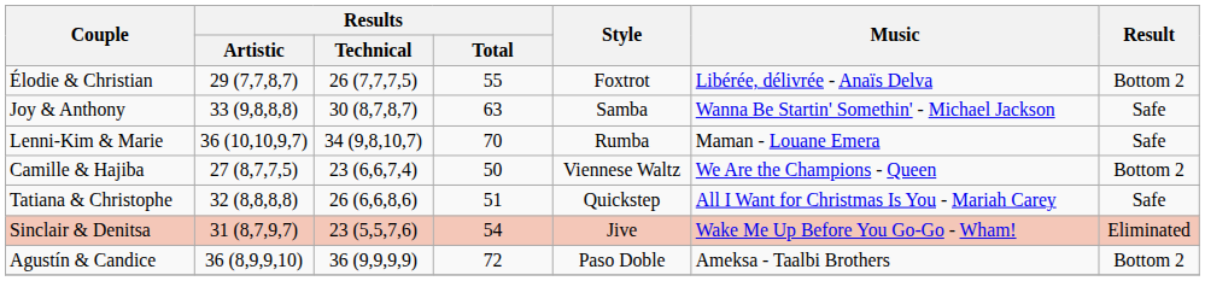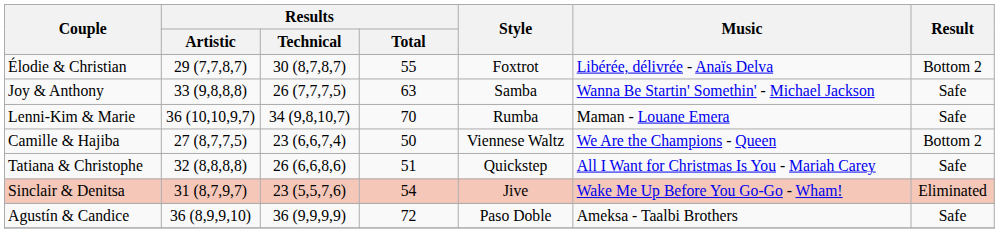Élodie & Christian | Results / Technical: 26 (7,7,7,5) -> 30 (8,7,8,7)
Joy & Anthony | Results / Technical: 30 (8,7,8,7) -> 26 (7,7,7,5)
Agustín & Candice | Result: Bottom 2 -> Safe
